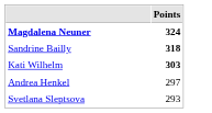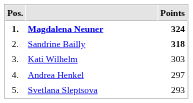+ column: Pos. | 1. | 2. | 3. | 4. | 5.
Kati Wilhelm | Points: bold -> normal
